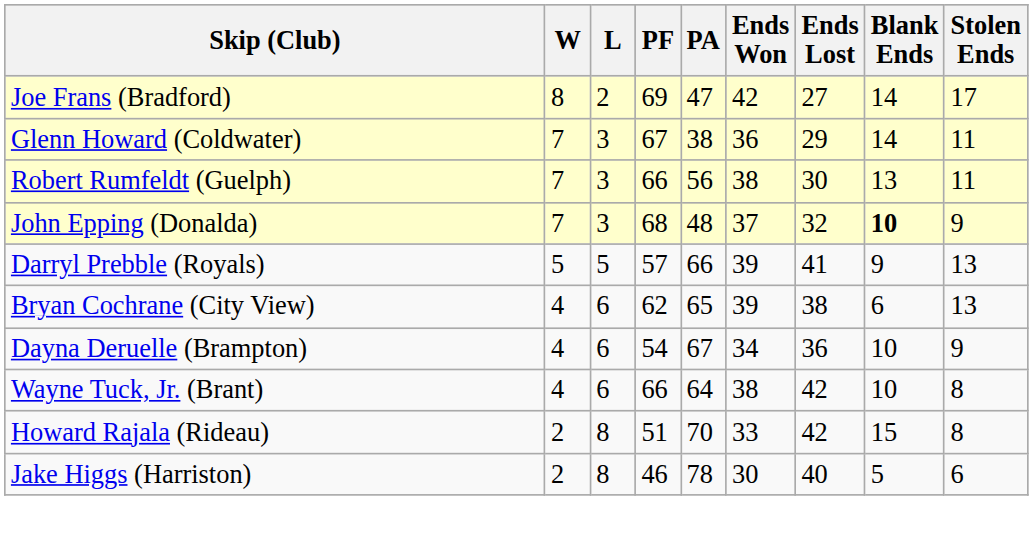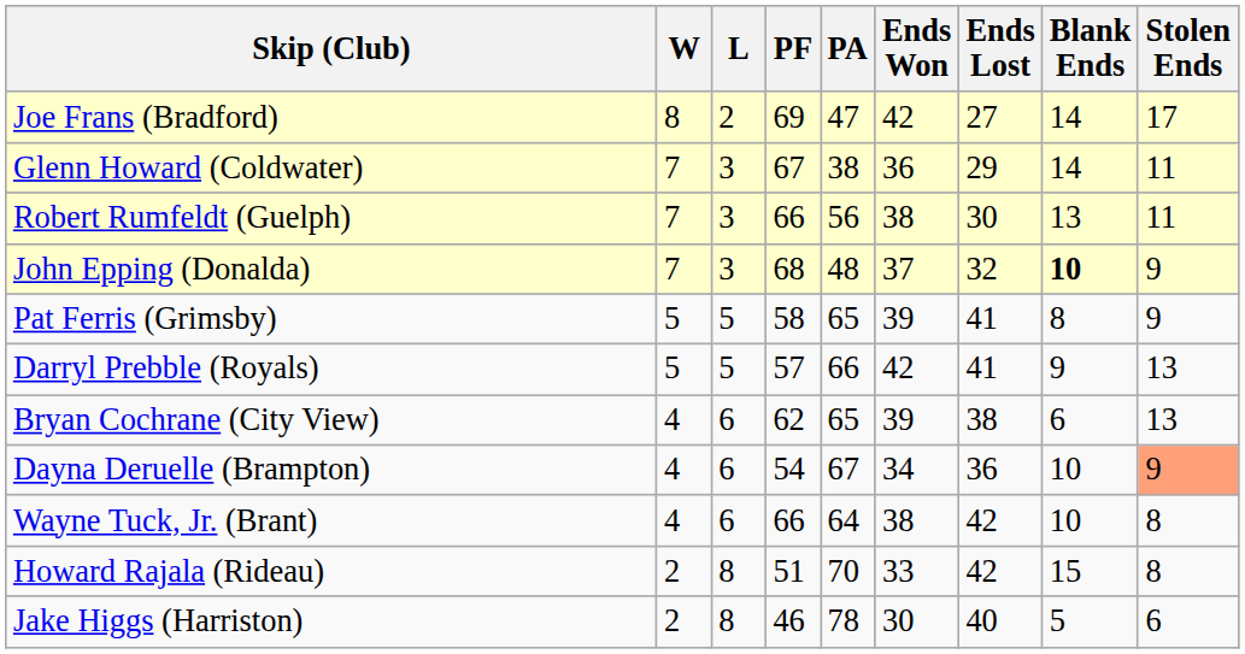+ row: Pat Ferris (Grimsby) | 5 | 5 | 58 | 65 | 39 | 41 | 8 | 9
Darryl Prebble (Royals) | Ends Won: 39 -> 42
Dayna Deruelle (Brampton) | Stolen Ends: no background -> lightsalmon background
